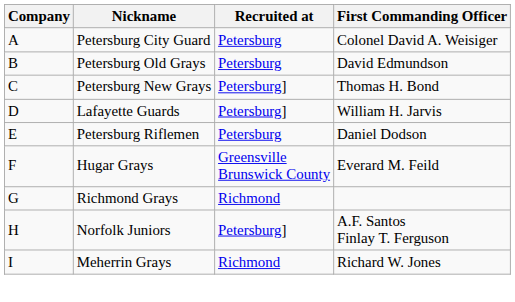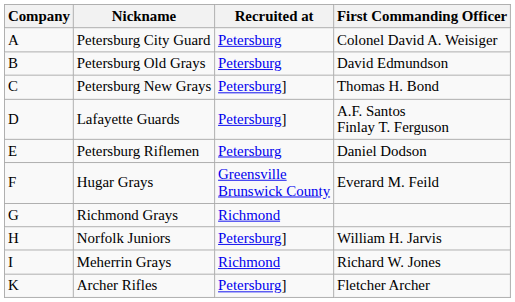Lafayette Guards | First Commanding Officer: William H. Jarvis -> A.F. Santos Finlay T. Ferguson
Norfolk Juniors | First Commanding Officer: A.F. Santos Finlay T. Ferguson -> William H. Jarvis
+ row: K | Archer Rifles | Petersburg] | Fletcher Archer
